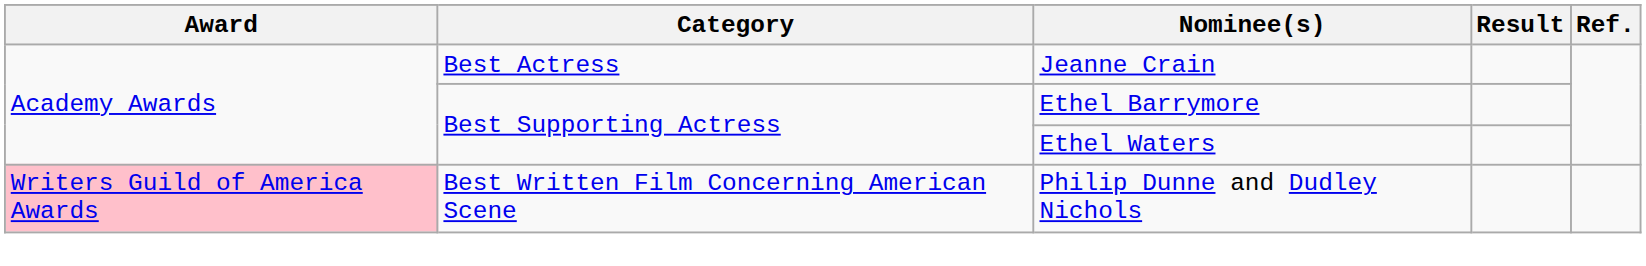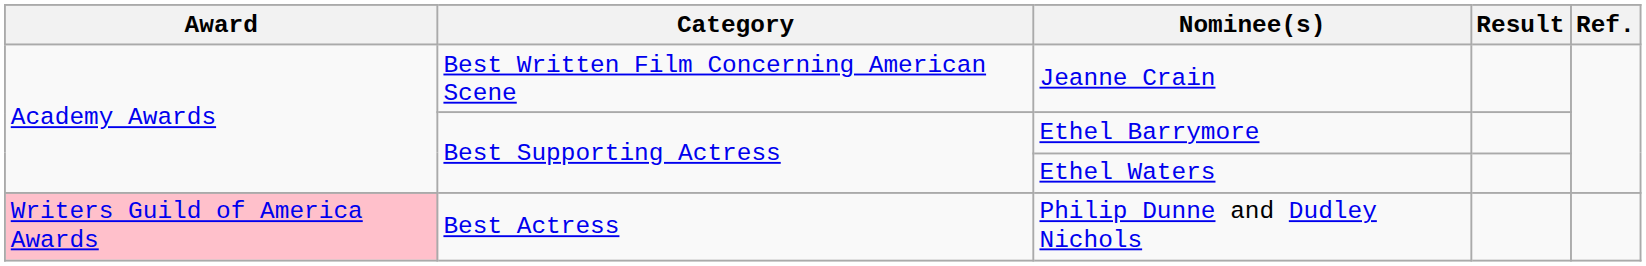Jeanne Crain | Category: Best Actress -> Best Written Film Concerning American Scene
Philip Dunne and Dudley Nichols | Category: Best Written Film Concerning American Scene -> Best Actress
